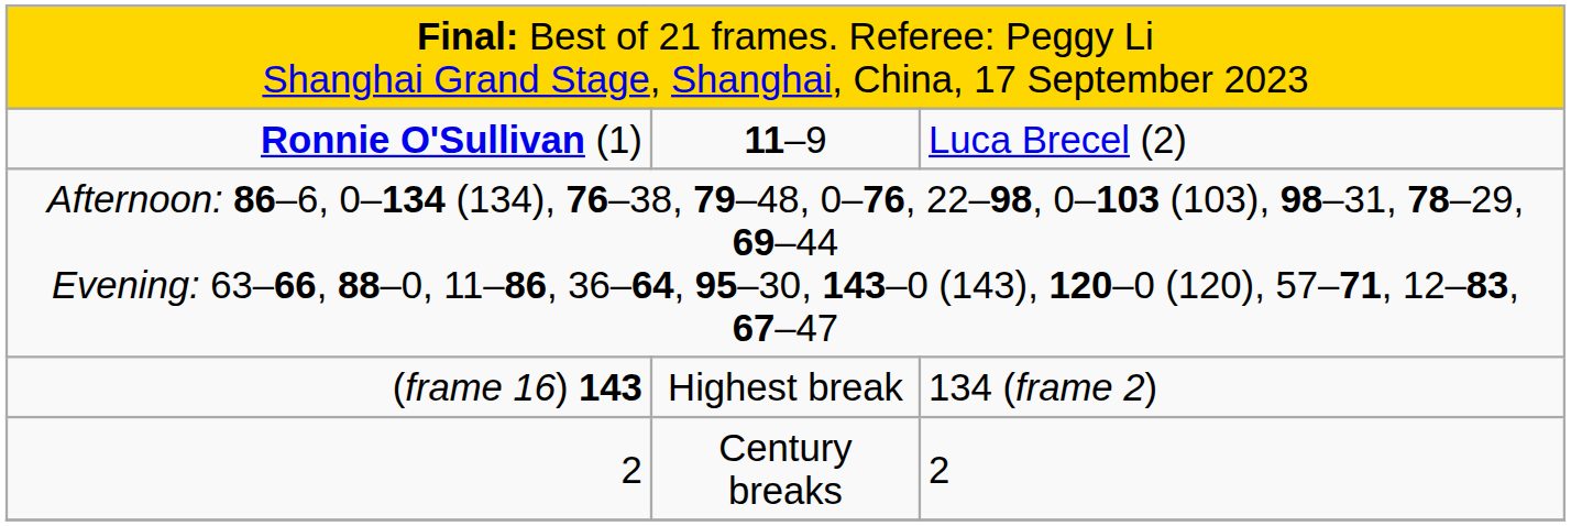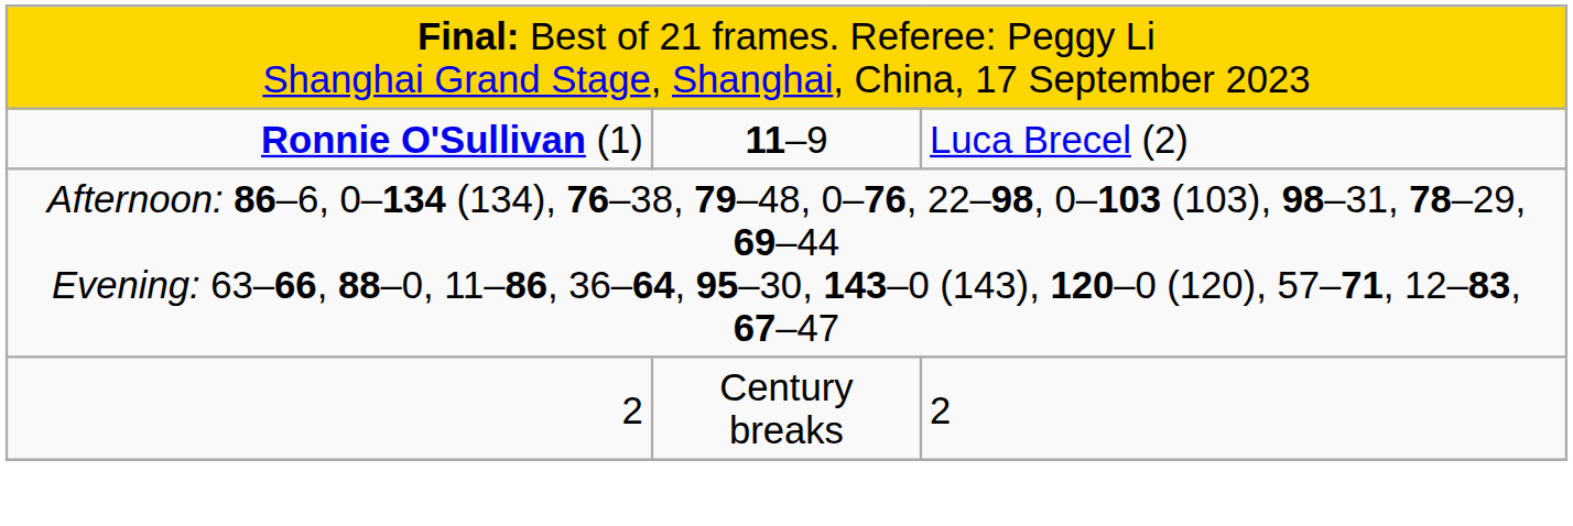- row: (frame 16) 143 | Highest break | 134 (frame 2)
